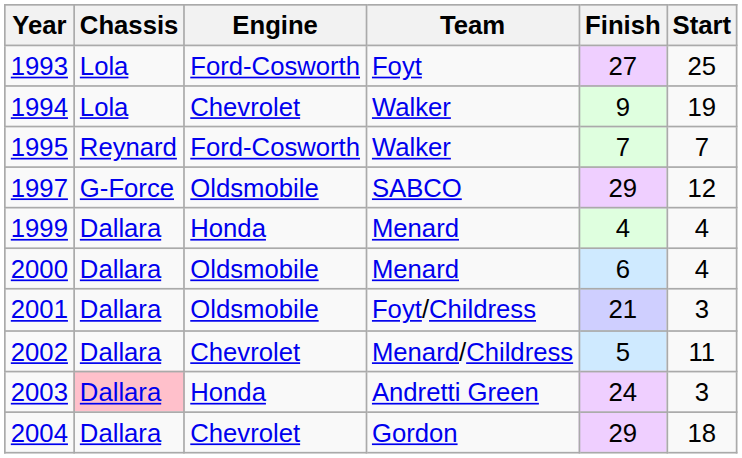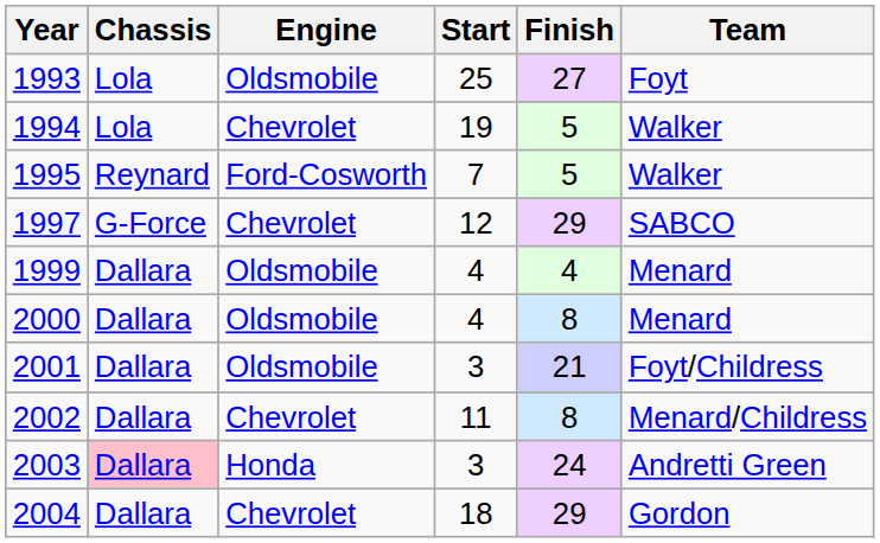columns swapped: Start <-> Team
1993 | Engine: Ford-Cosworth -> Oldsmobile
1994 | Finish: 9 -> 5
1995 | Finish: 7 -> 5
1997 | Engine: Oldsmobile -> Chevrolet
1999 | Engine: Honda -> Oldsmobile
2000 | Finish: 6 -> 8
2002 | Finish: 5 -> 8
